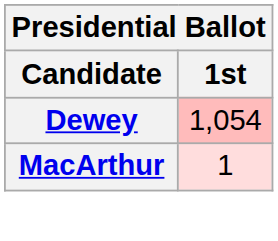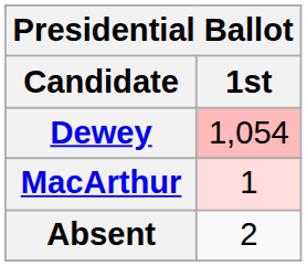+ row: Absent | 2
